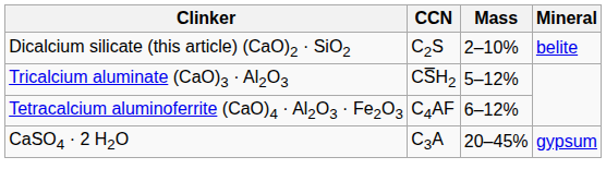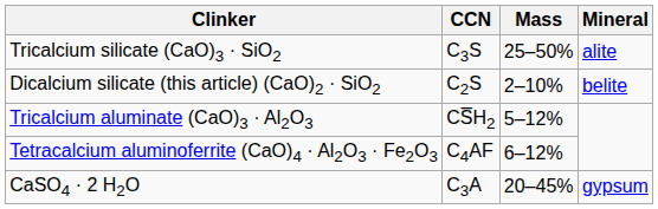+ row: Tricalcium silicate (CaO)3 · SiO2 | C3S | 25–50% | alite
